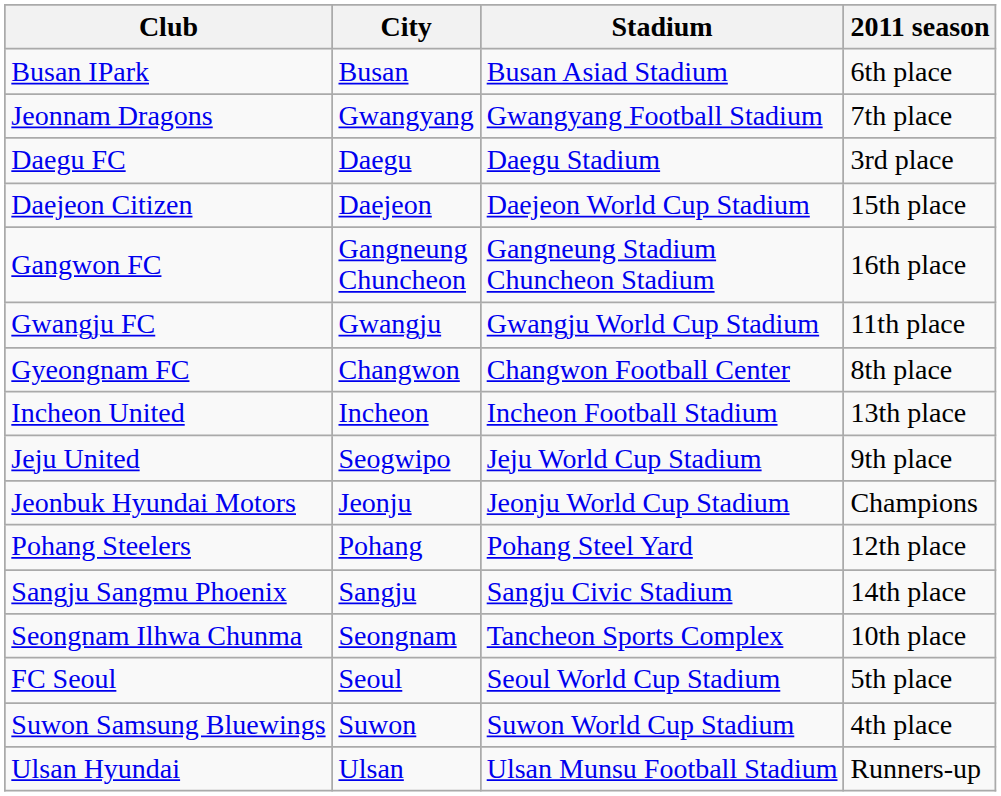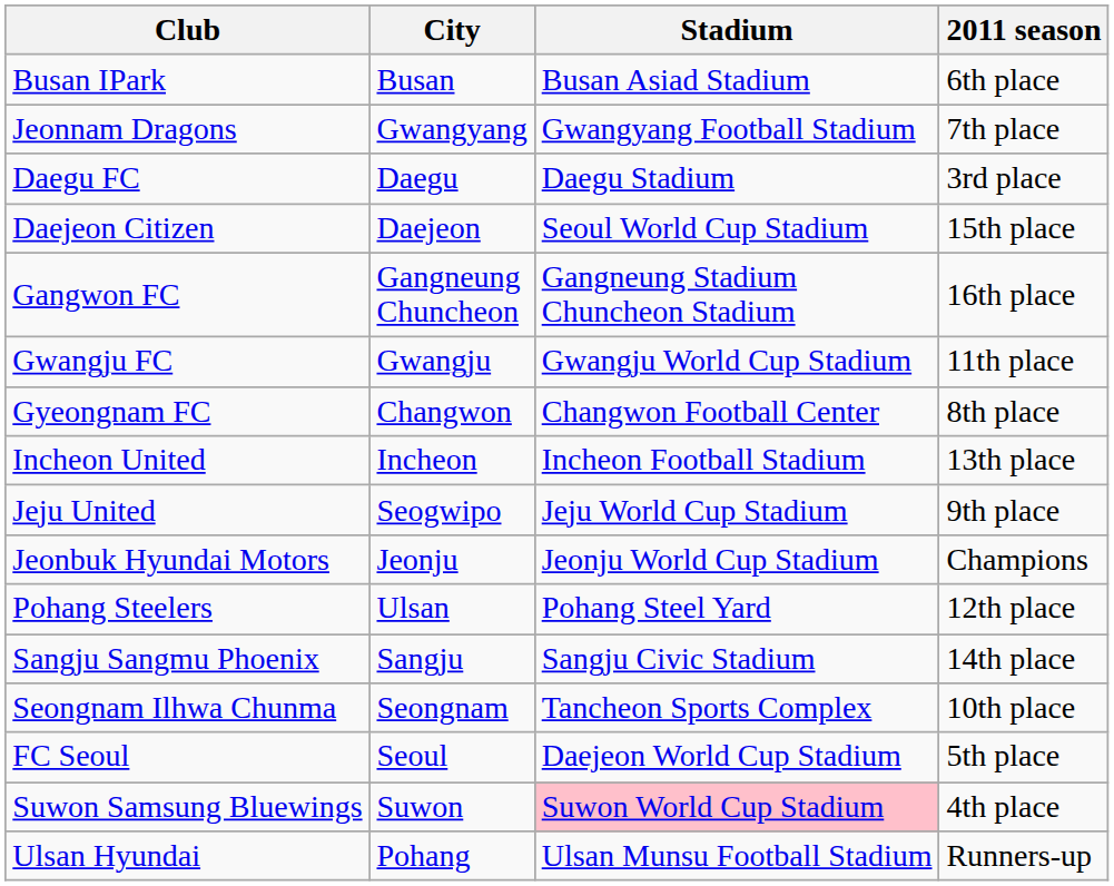Daejeon Citizen | Stadium: Daejeon World Cup Stadium -> Seoul World Cup Stadium
Pohang Steelers | City: Pohang -> Ulsan
FC Seoul | Stadium: Seoul World Cup Stadium -> Daejeon World Cup Stadium
Suwon Samsung Bluewings | Stadium: no background -> pink background
Ulsan Hyundai | City: Ulsan -> Pohang
